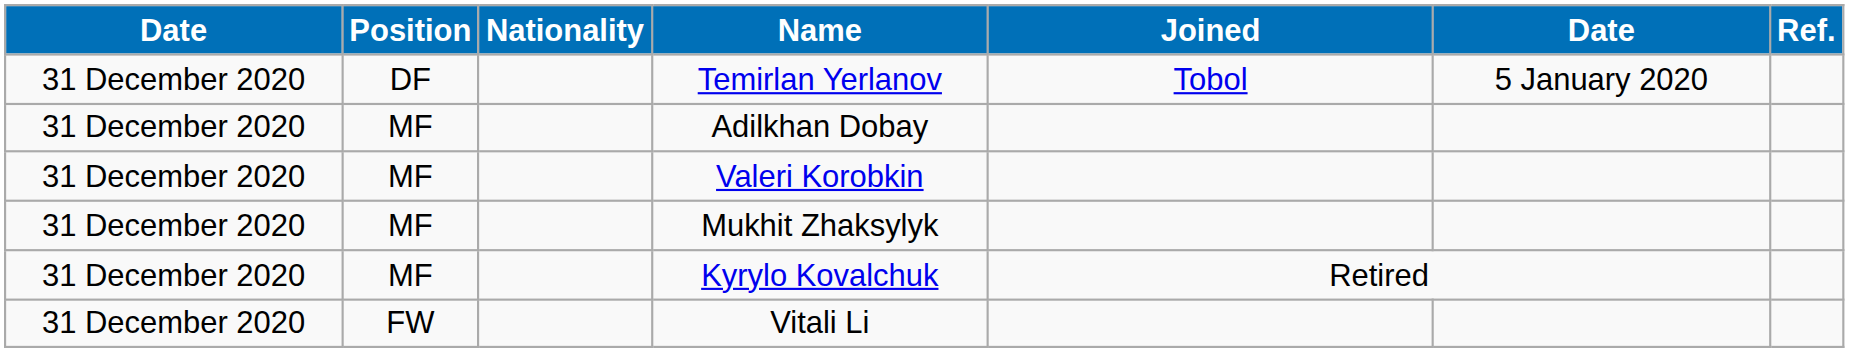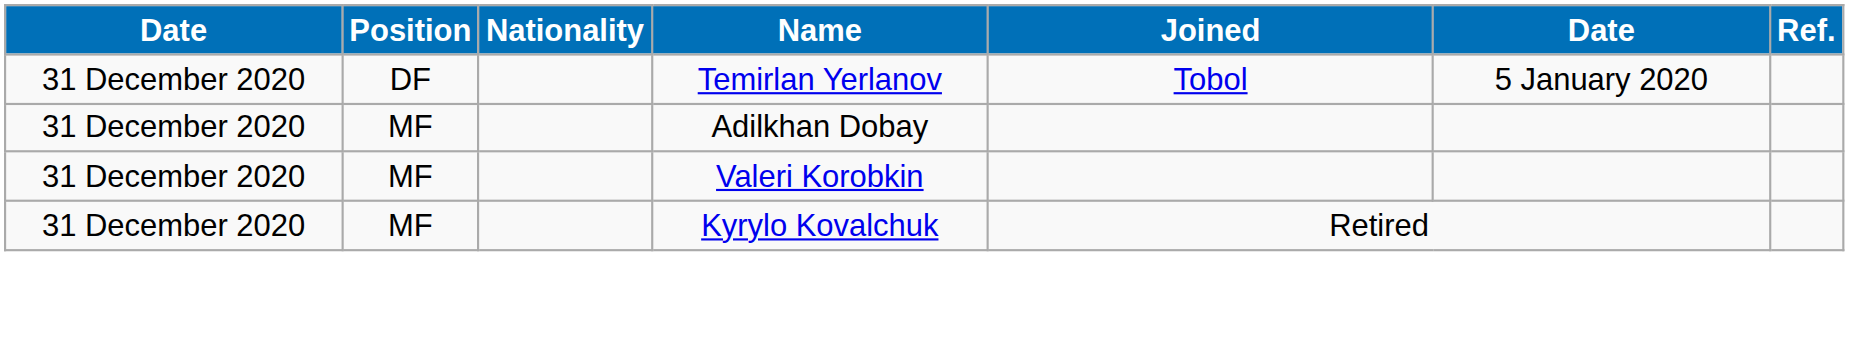- row: 31 December 2020 | MF | Mukhit Zhaksylyk
- row: 31 December 2020 | FW | Vitali Li
